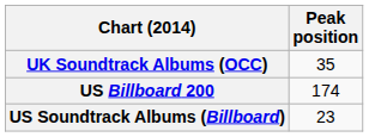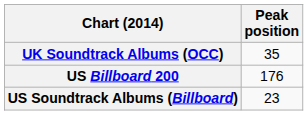US Billboard 200 | Peak position: 174 -> 176
